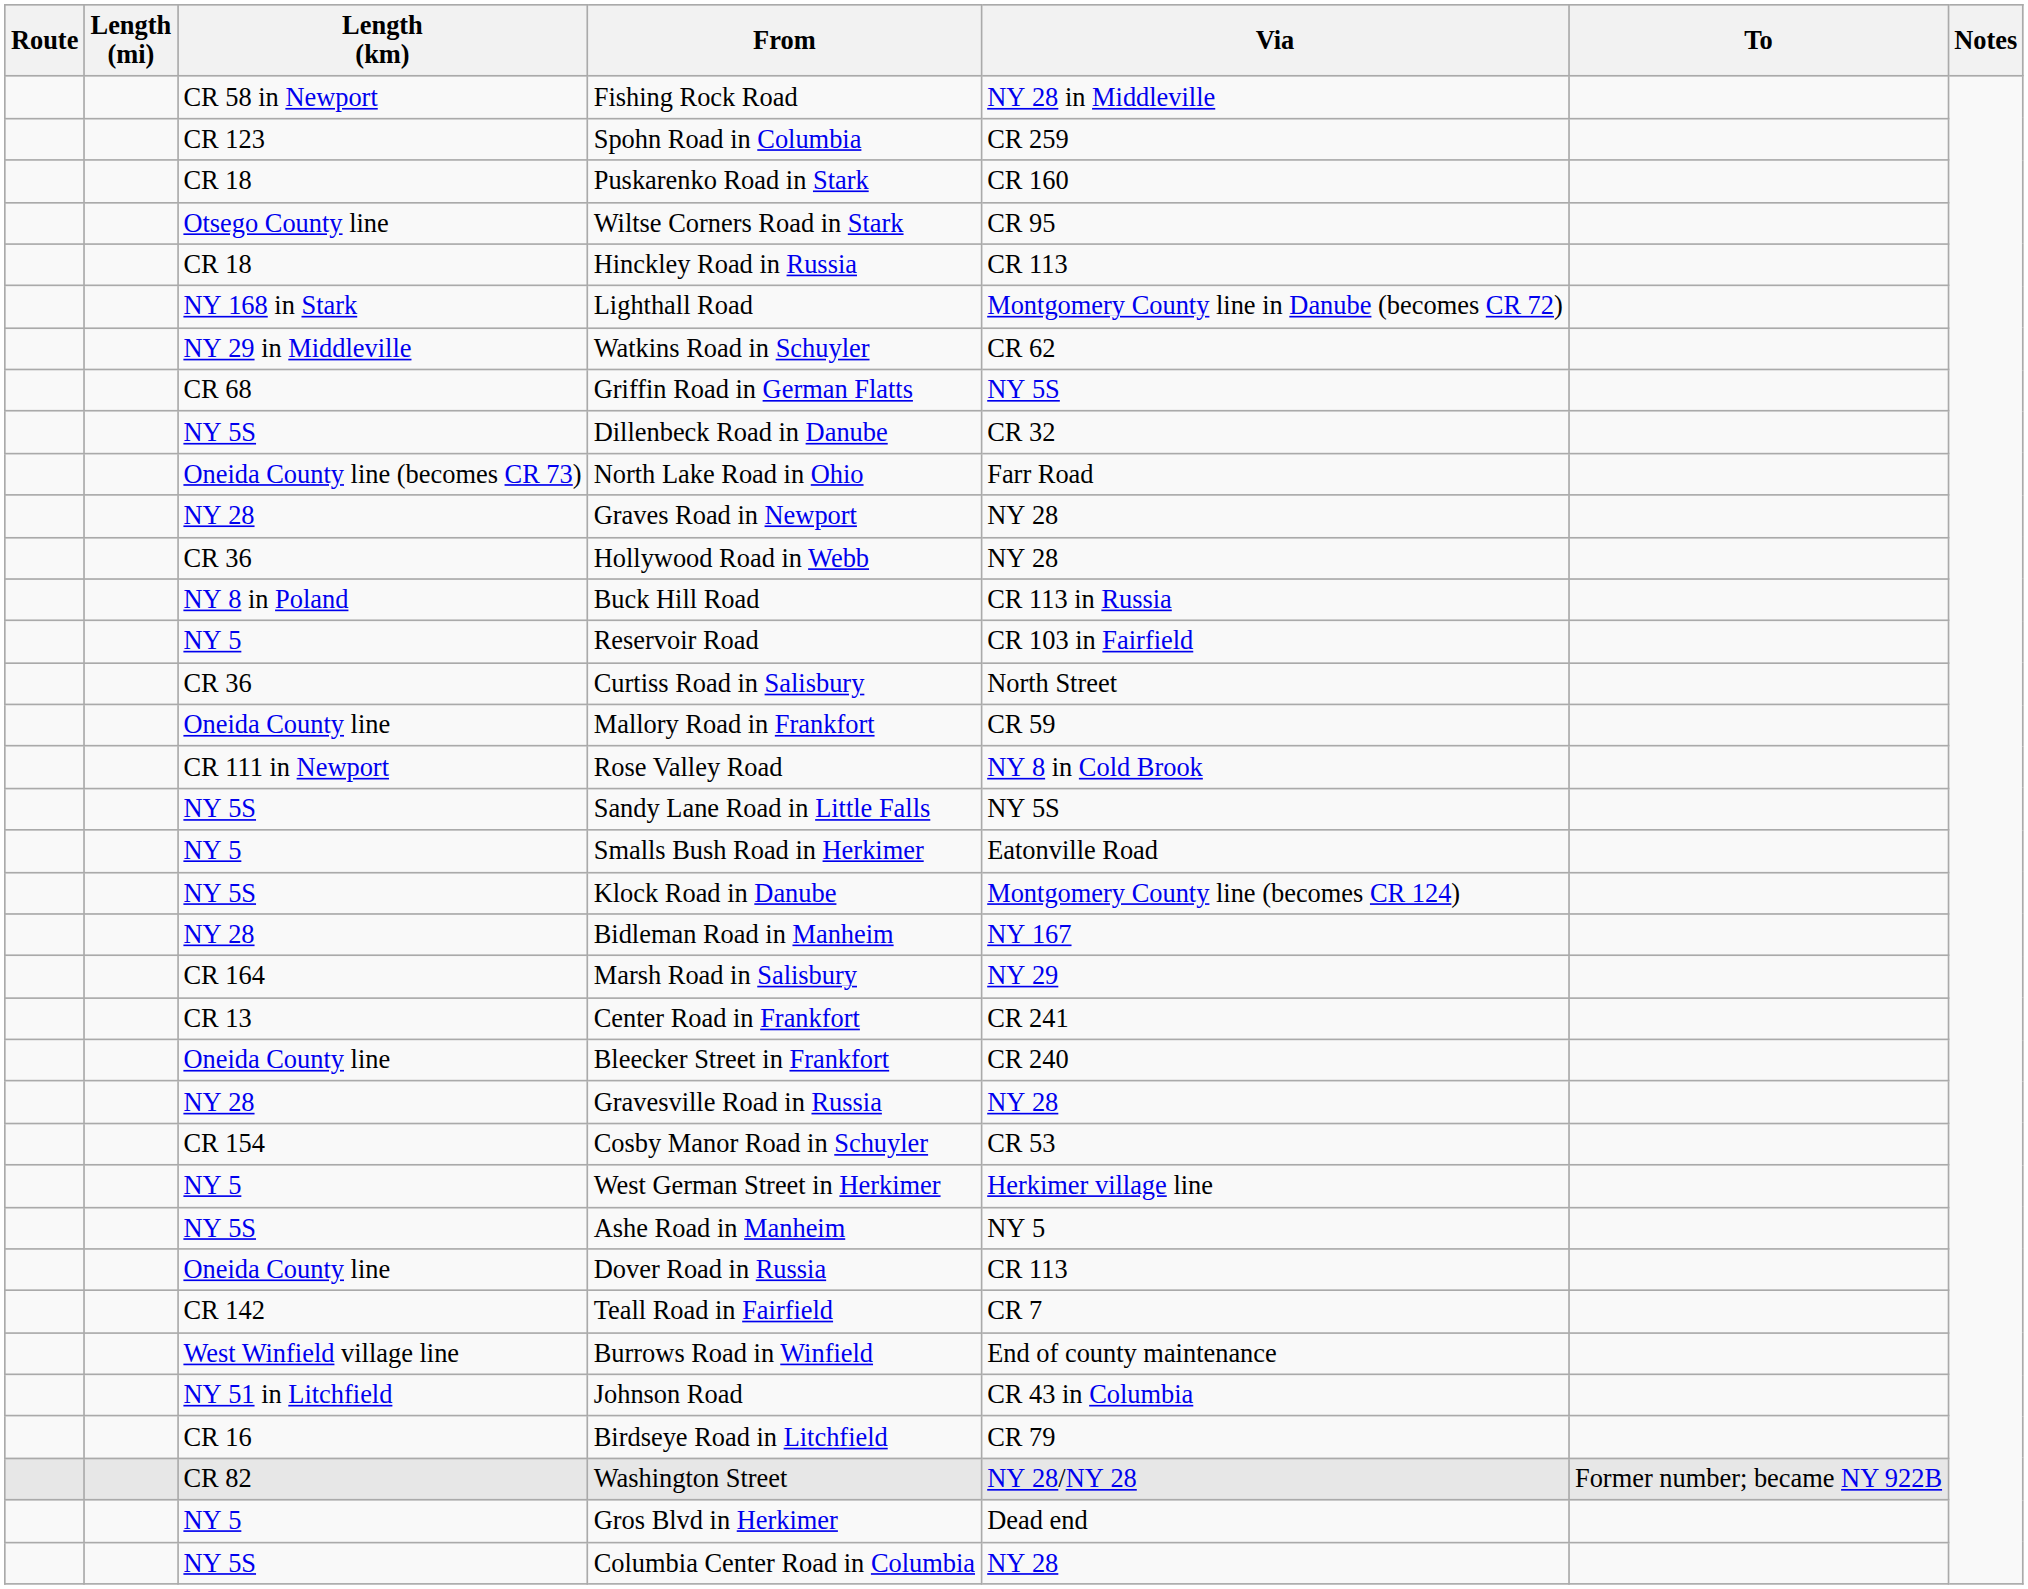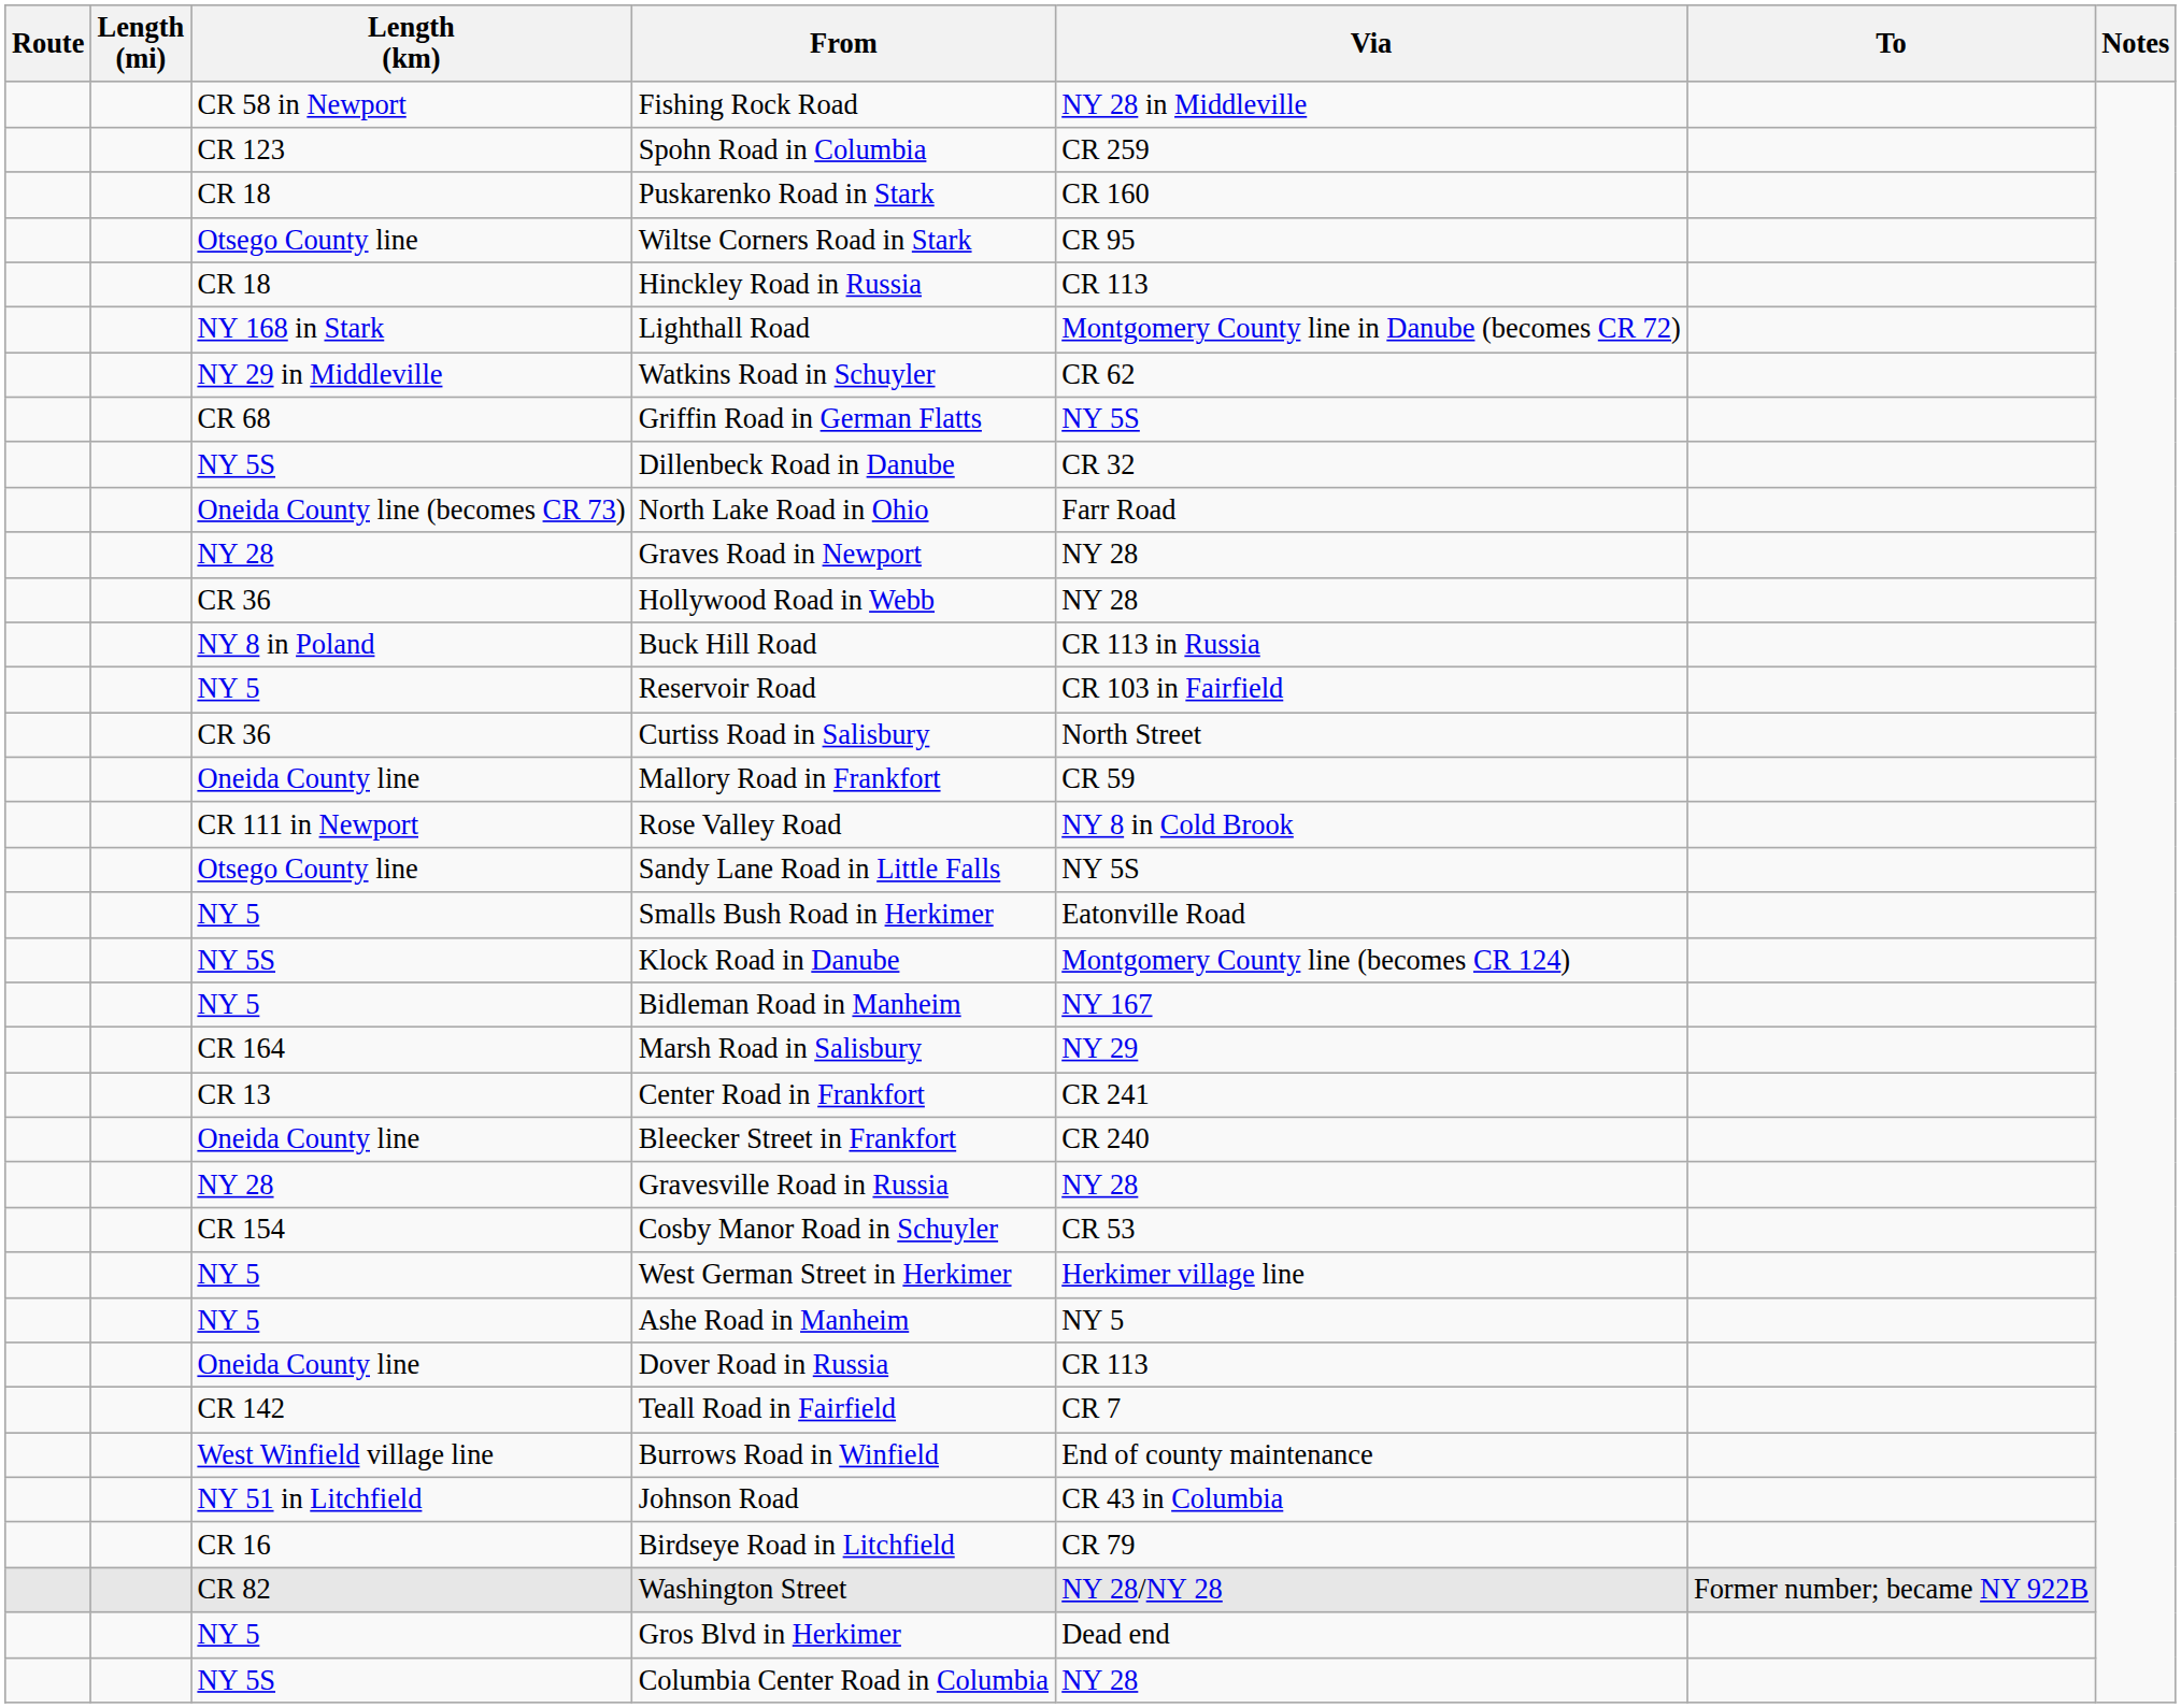Sandy Lane Road in Little Falls | Length (km): NY 5S -> Otsego County line
Bidleman Road in Manheim | Length (km): NY 28 -> NY 5
Ashe Road in Manheim | Length (km): NY 5S -> NY 5
